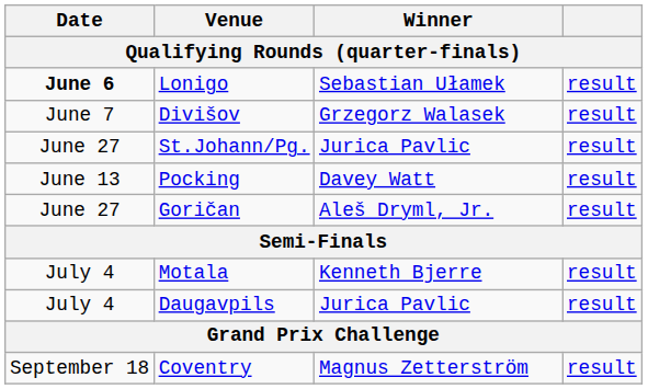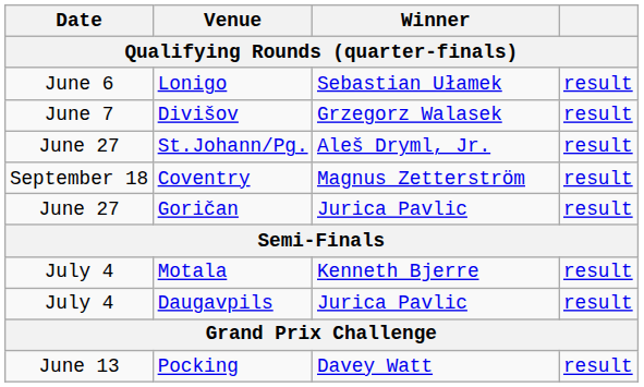Lonigo | Date: bold -> normal
St.Johann/Pg. | Winner: Jurica Pavlic -> Aleš Dryml, Jr.
rows swapped: Pocking <-> Coventry
Goričan | Winner: Aleš Dryml, Jr. -> Jurica Pavlic
